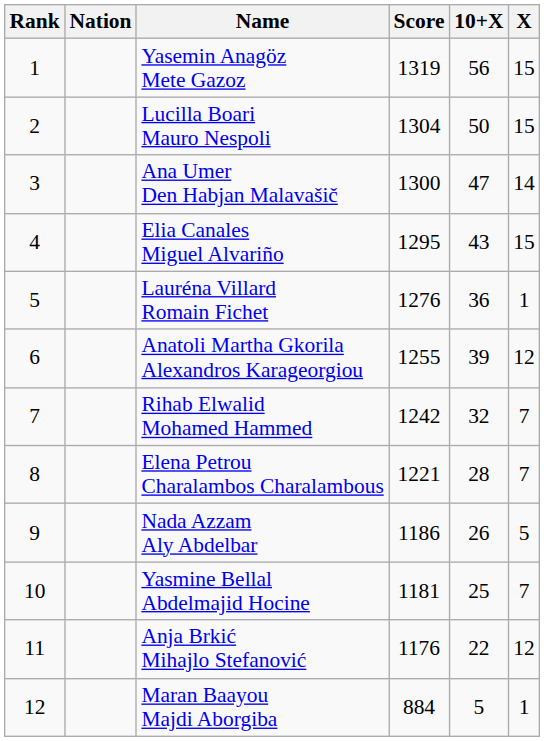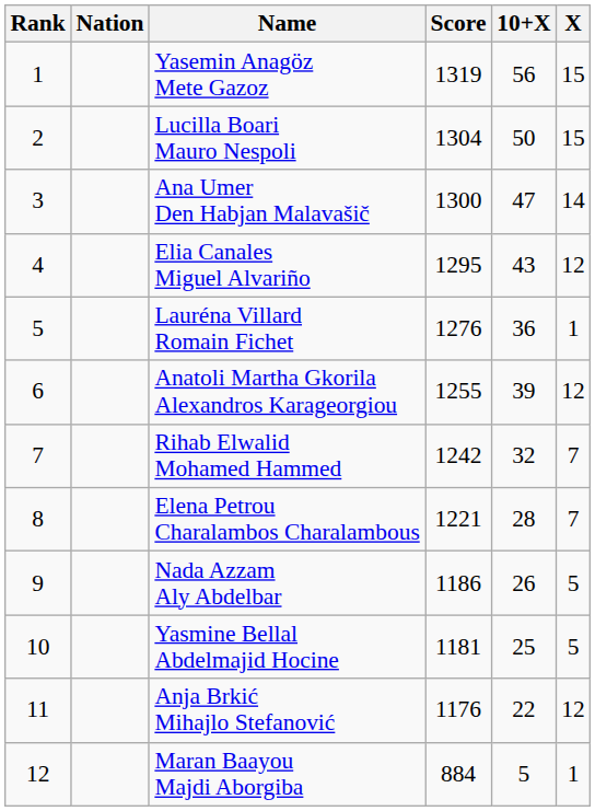Elia Canales Miguel Alvariño | X: 15 -> 12
Yasmine Bellal Abdelmajid Hocine | X: 7 -> 5
